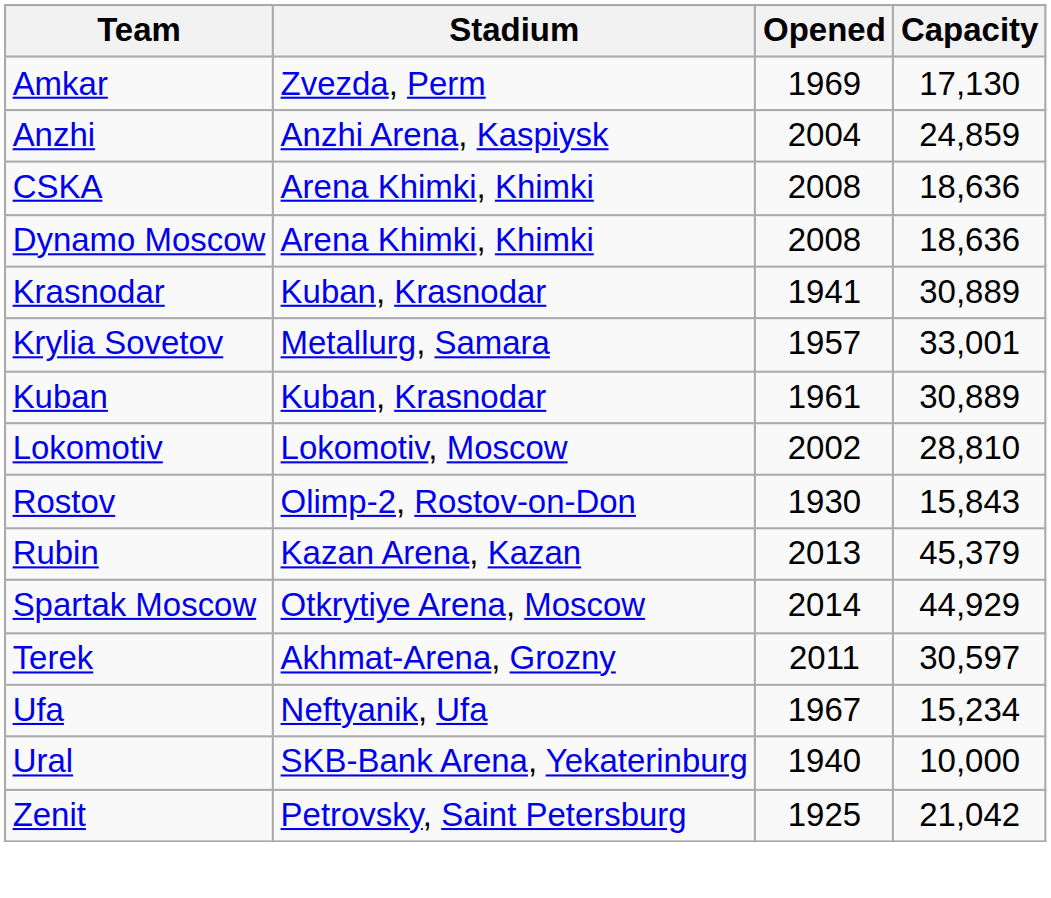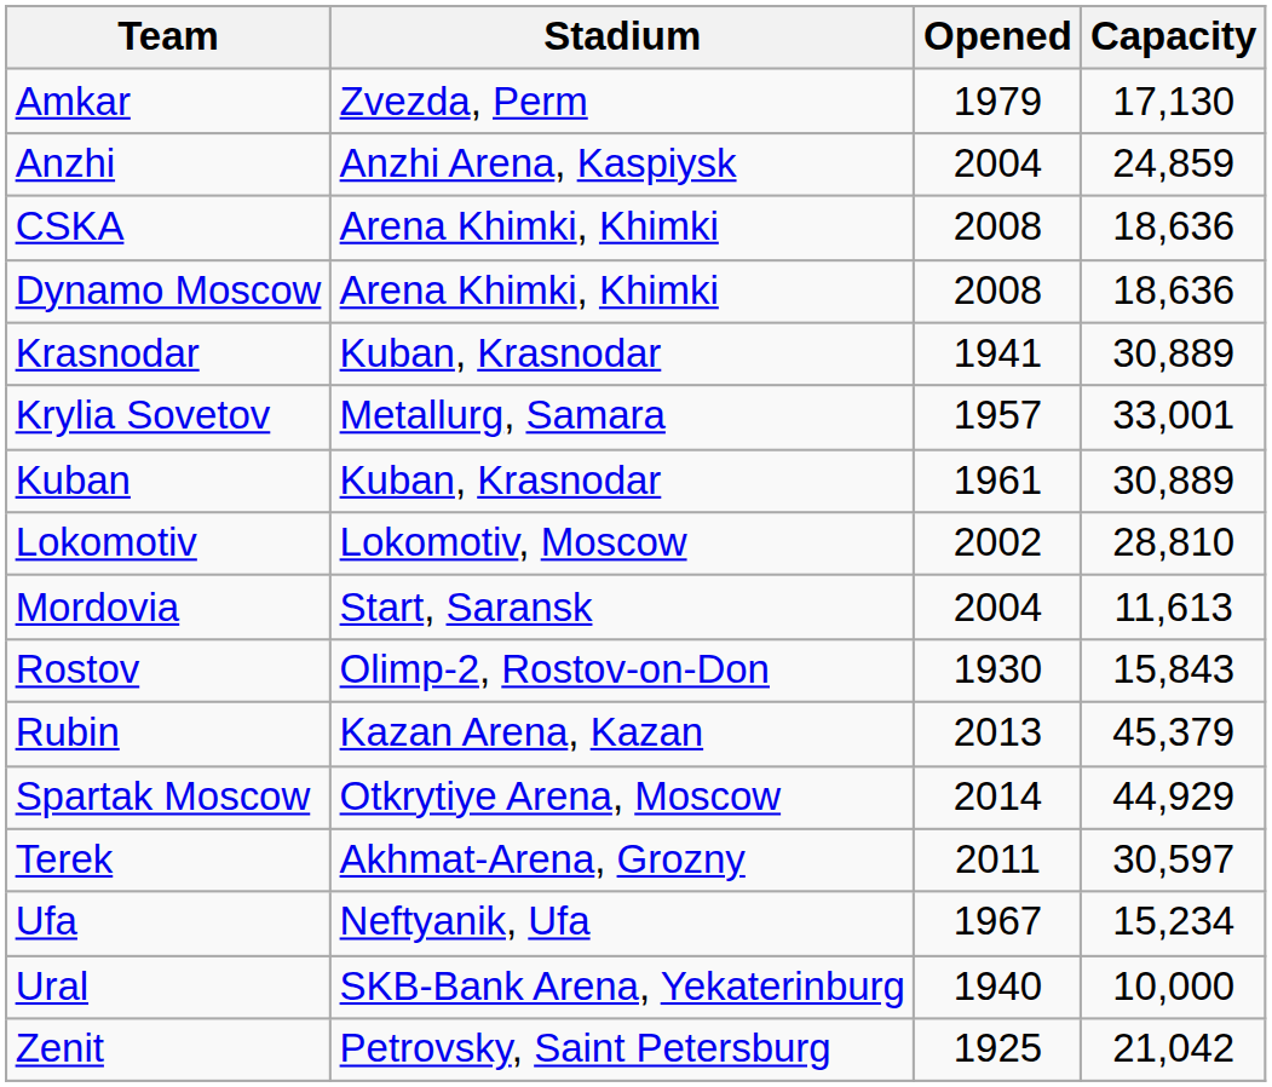Amkar | Opened: 1969 -> 1979
+ row: Mordovia | Start, Saransk | 2004 | 11,613
